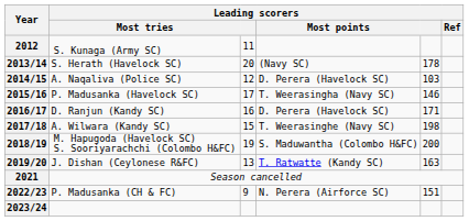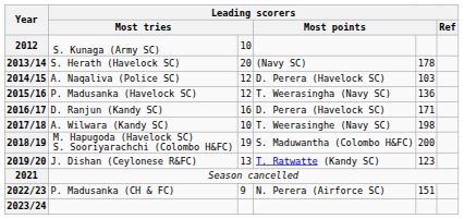2012 | column 3: 11 -> 10
2015/16 | column 3: 17 -> 12
2015/16 | column 5: 146 -> 136
2017/18 | column 3: 15 -> 10
2019/20 | column 5: 163 -> 123
